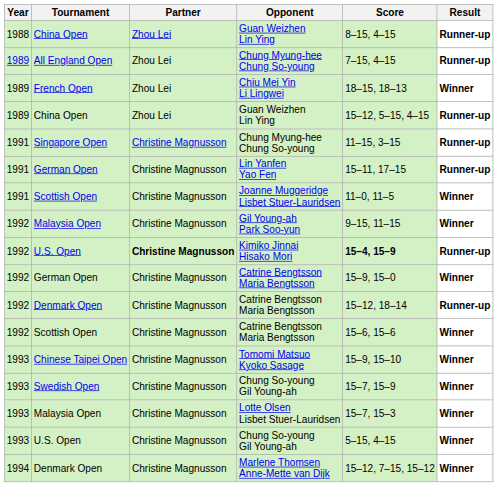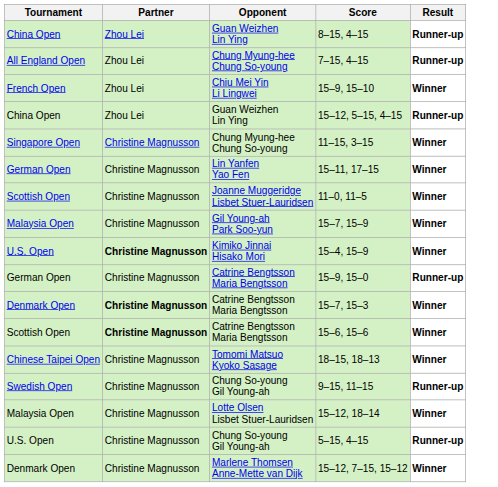- column: Year | 1988 | 1989 | 1989 | 1989 | 1991 | 1991 | 1991 | 1992 | 1992 | 1992 | 1992 | 1992 | 1993 | 1993 | 1993 | 1993 | 1994
Chiu Mei Yin Li Lingwei | Score: 18–15, 18–13 -> 15–9, 15–10
Singapore Open / Chung Myung-hee Chung So-young | Result: Runner-up -> Winner
Lin Yanfen Yao Fen | Result: Runner-up -> Winner
Gil Young-ah Park Soo-yun | Score: 9–15, 11–15 -> 15–7, 15–9
Kimiko Jinnai Hisako Mori | Score: bold -> normal
Kimiko Jinnai Hisako Mori | Result: Runner-up -> Winner
German Open / Catrine Bengtsson Maria Bengtsson | Result: Winner -> Runner-up
Denmark Open / Catrine Bengtsson Maria Bengtsson | Partner: normal -> bold
Denmark Open / Catrine Bengtsson Maria Bengtsson | Score: 15–12, 18–14 -> 15–7, 15–3
Denmark Open / Catrine Bengtsson Maria Bengtsson | Result: Runner-up -> Winner
Scottish Open / Catrine Bengtsson Maria Bengtsson | Partner: normal -> bold
Tomomi Matsuo Kyoko Sasage | Score: 15–9, 15–10 -> 18–15, 18–13
Swedish Open / Chung So-young Gil Young-ah | Score: 15–7, 15–9 -> 9–15, 11–15
Swedish Open / Chung So-young Gil Young-ah | Result: Winner -> Runner-up
Lotte Olsen Lisbet Stuer-Lauridsen | Score: 15–7, 15–3 -> 15–12, 18–14
U.S. Open / Chung So-young Gil Young-ah | Result: Winner -> Runner-up
